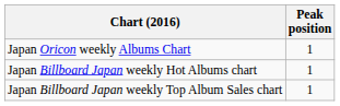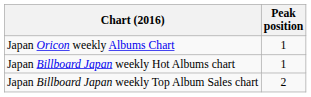Japan Billboard Japan weekly Top Album Sales chart | Peak position: 1 -> 2
